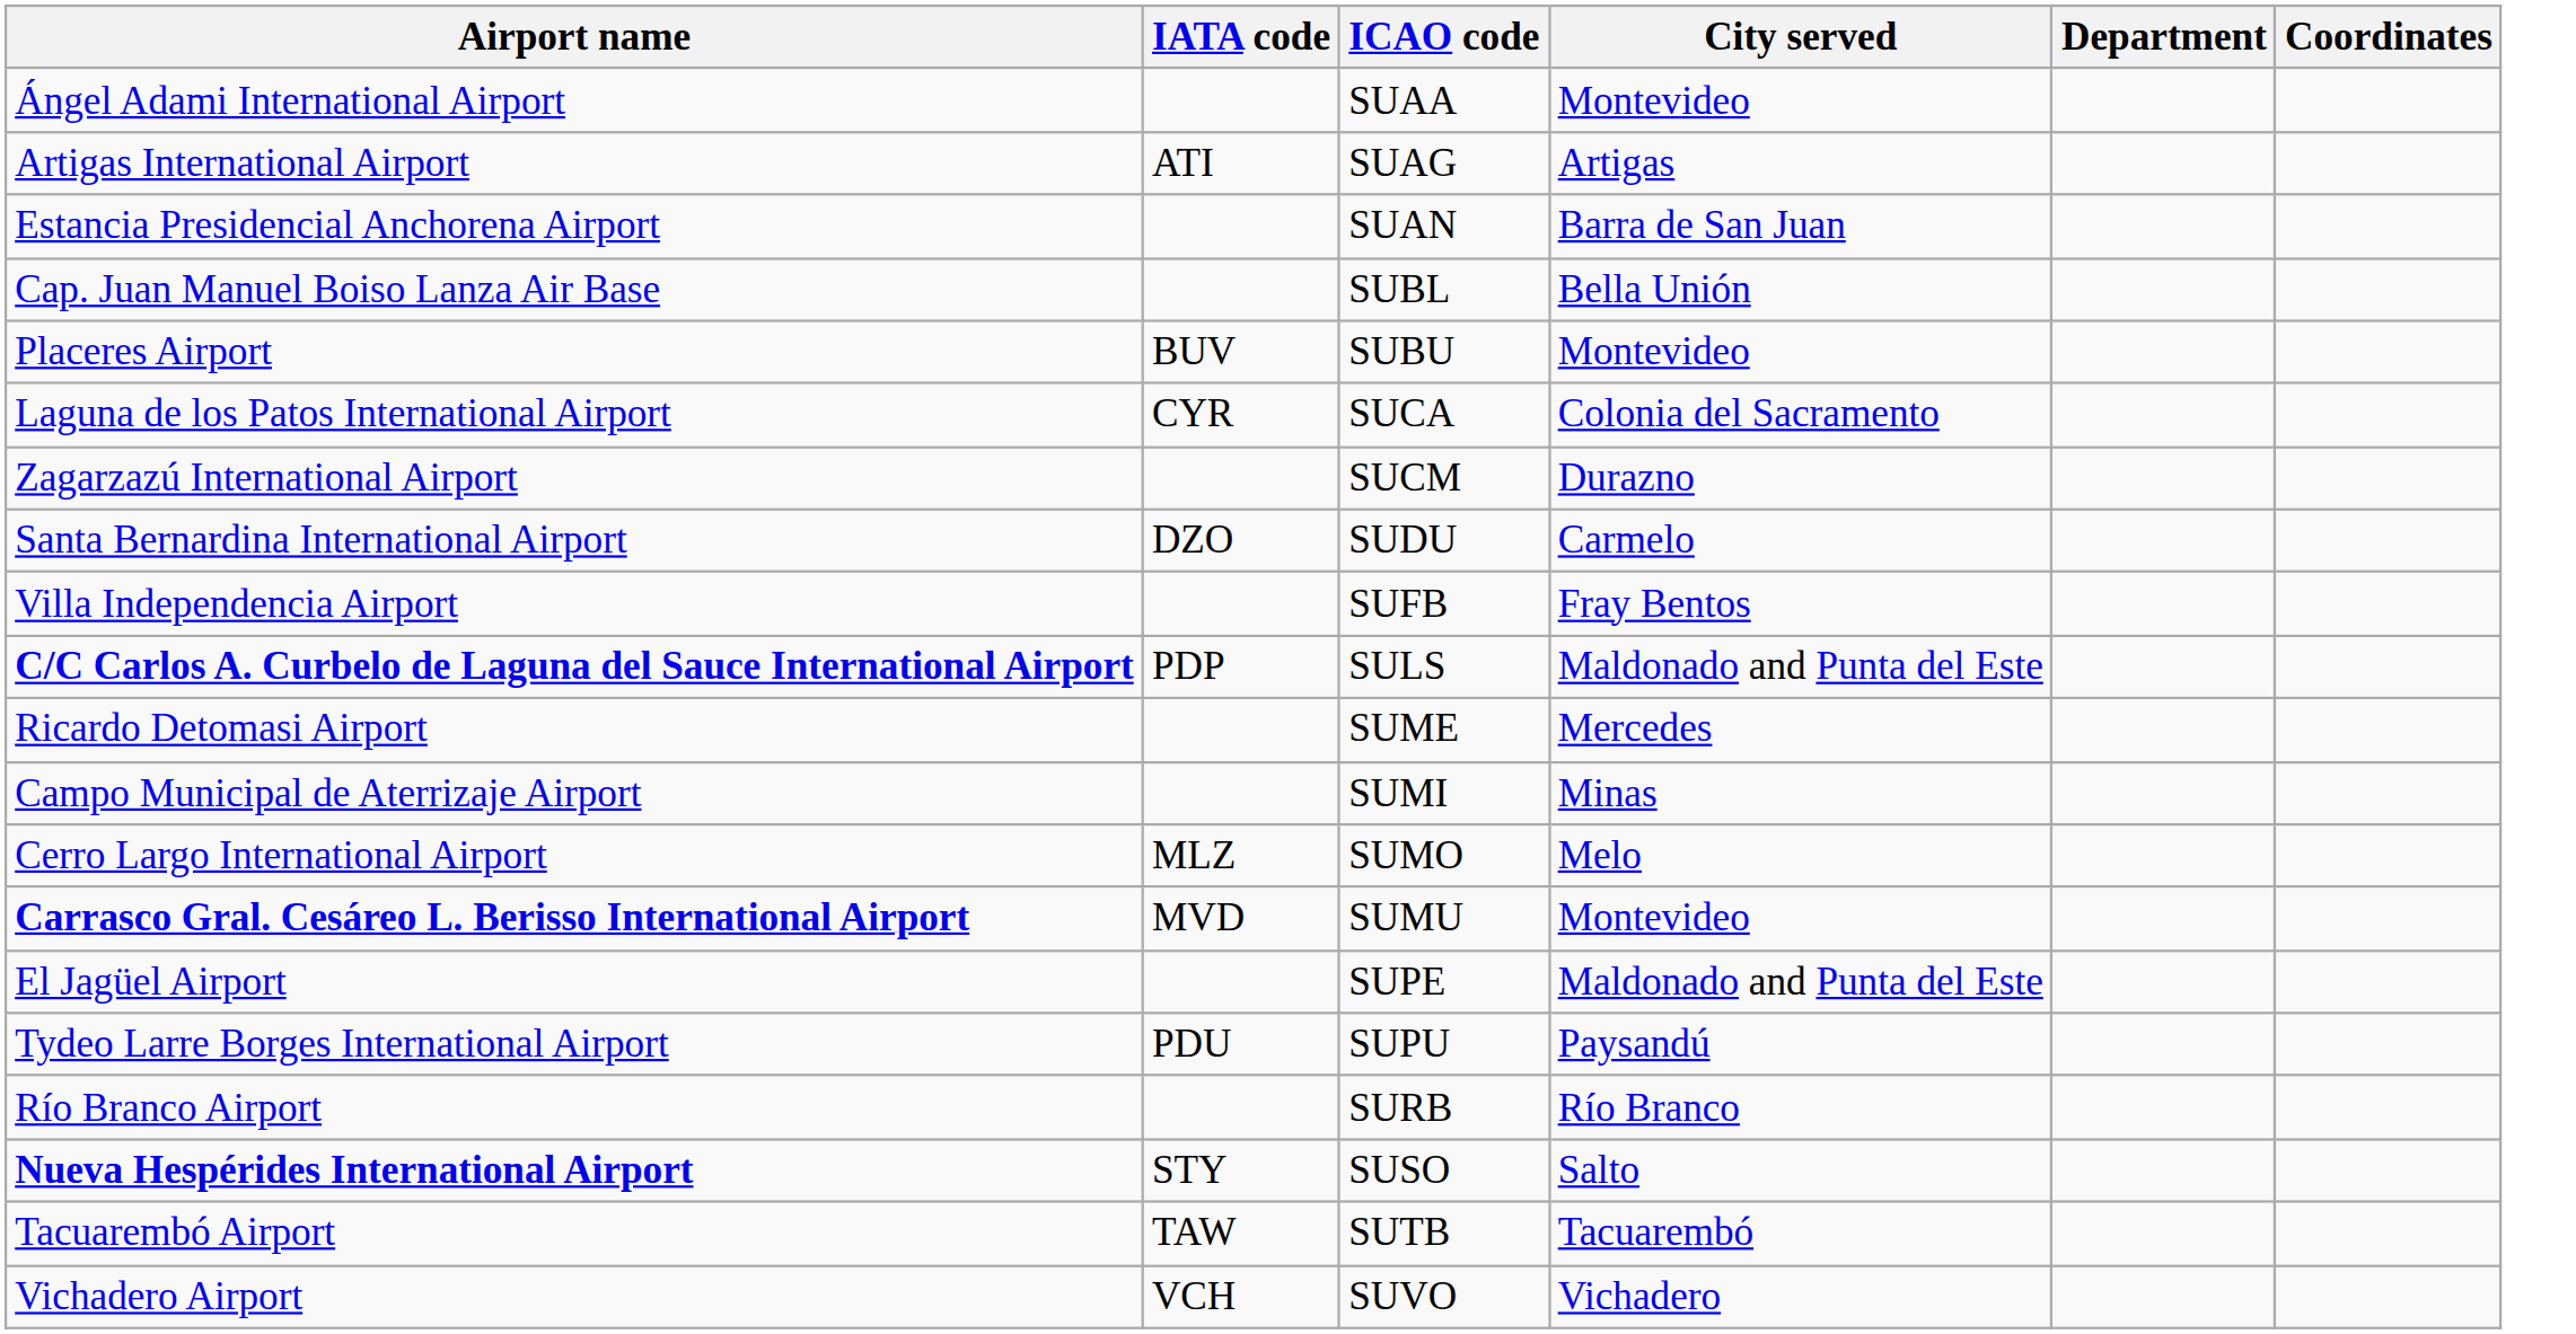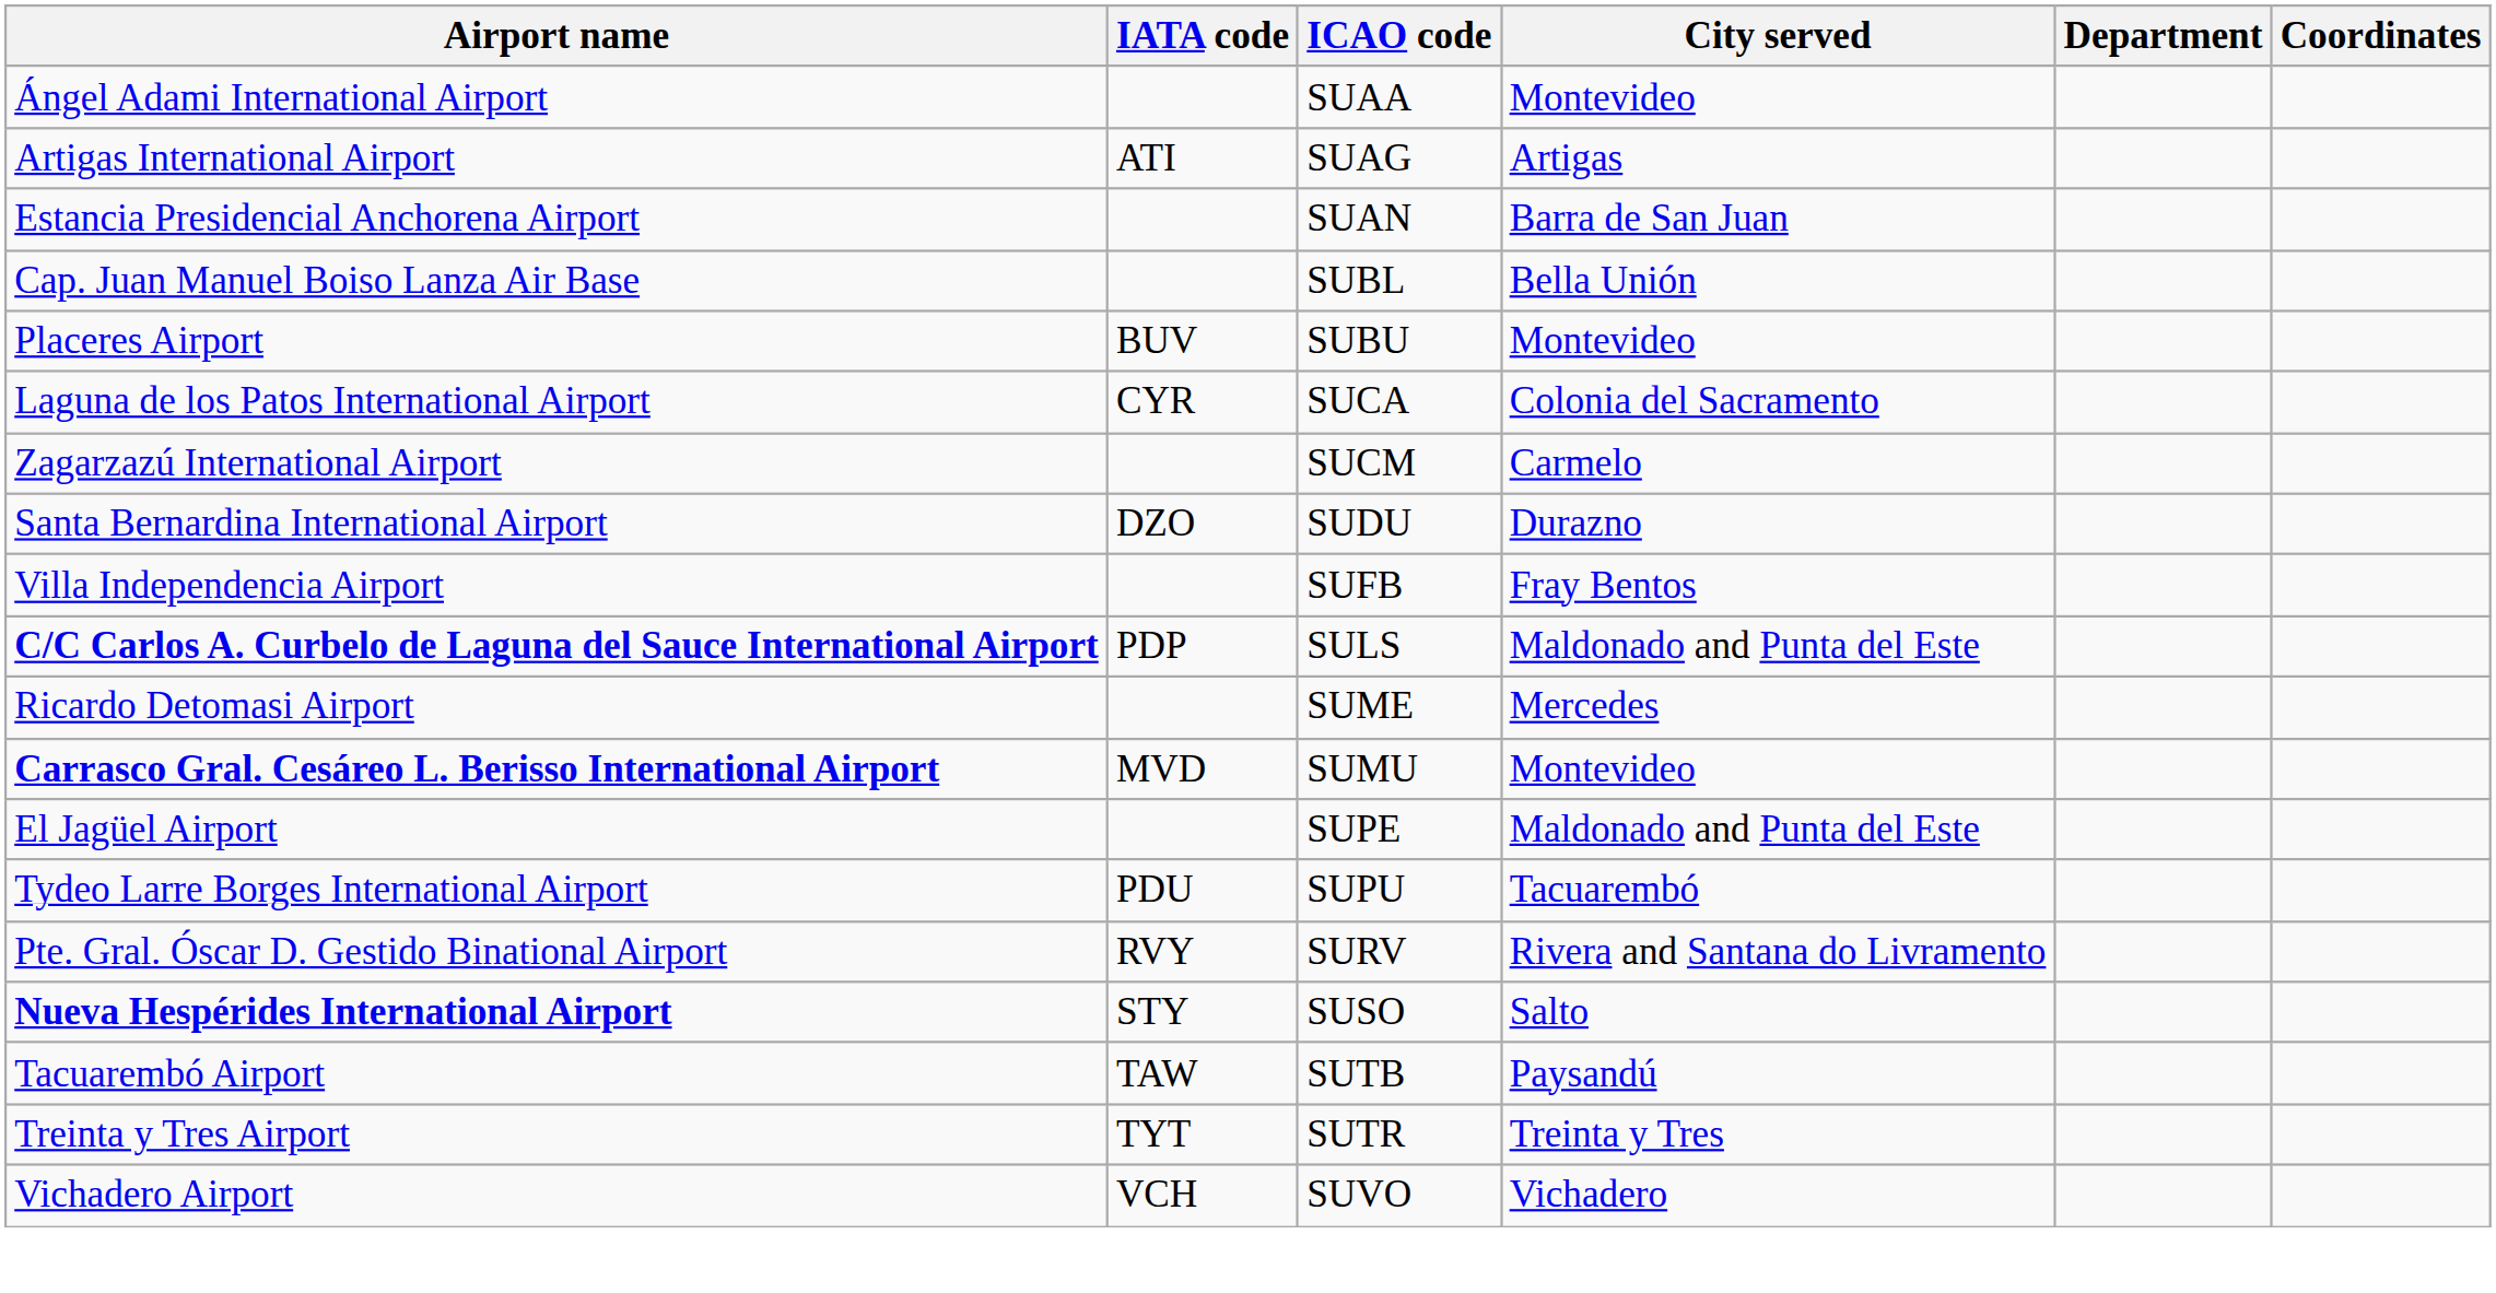Zagarzazú International Airport | City served: Durazno -> Carmelo
Santa Bernardina International Airport | City served: Carmelo -> Durazno
- row: Campo Municipal de Aterrizaje Airport | SUMI | Minas
- row: Cerro Largo International Airport | MLZ | SUMO | Melo
Tydeo Larre Borges International Airport | City served: Paysandú -> Tacuarembó
- row: Río Branco Airport | SURB | Río Branco
+ row: Pte. Gral. Óscar D. Gestido Binational Airport | RVY | SURV | Rivera and Santana do Livramento
Tacuarembó Airport | City served: Tacuarembó -> Paysandú
+ row: Treinta y Tres Airport | TYT | SUTR | Treinta y Tres
